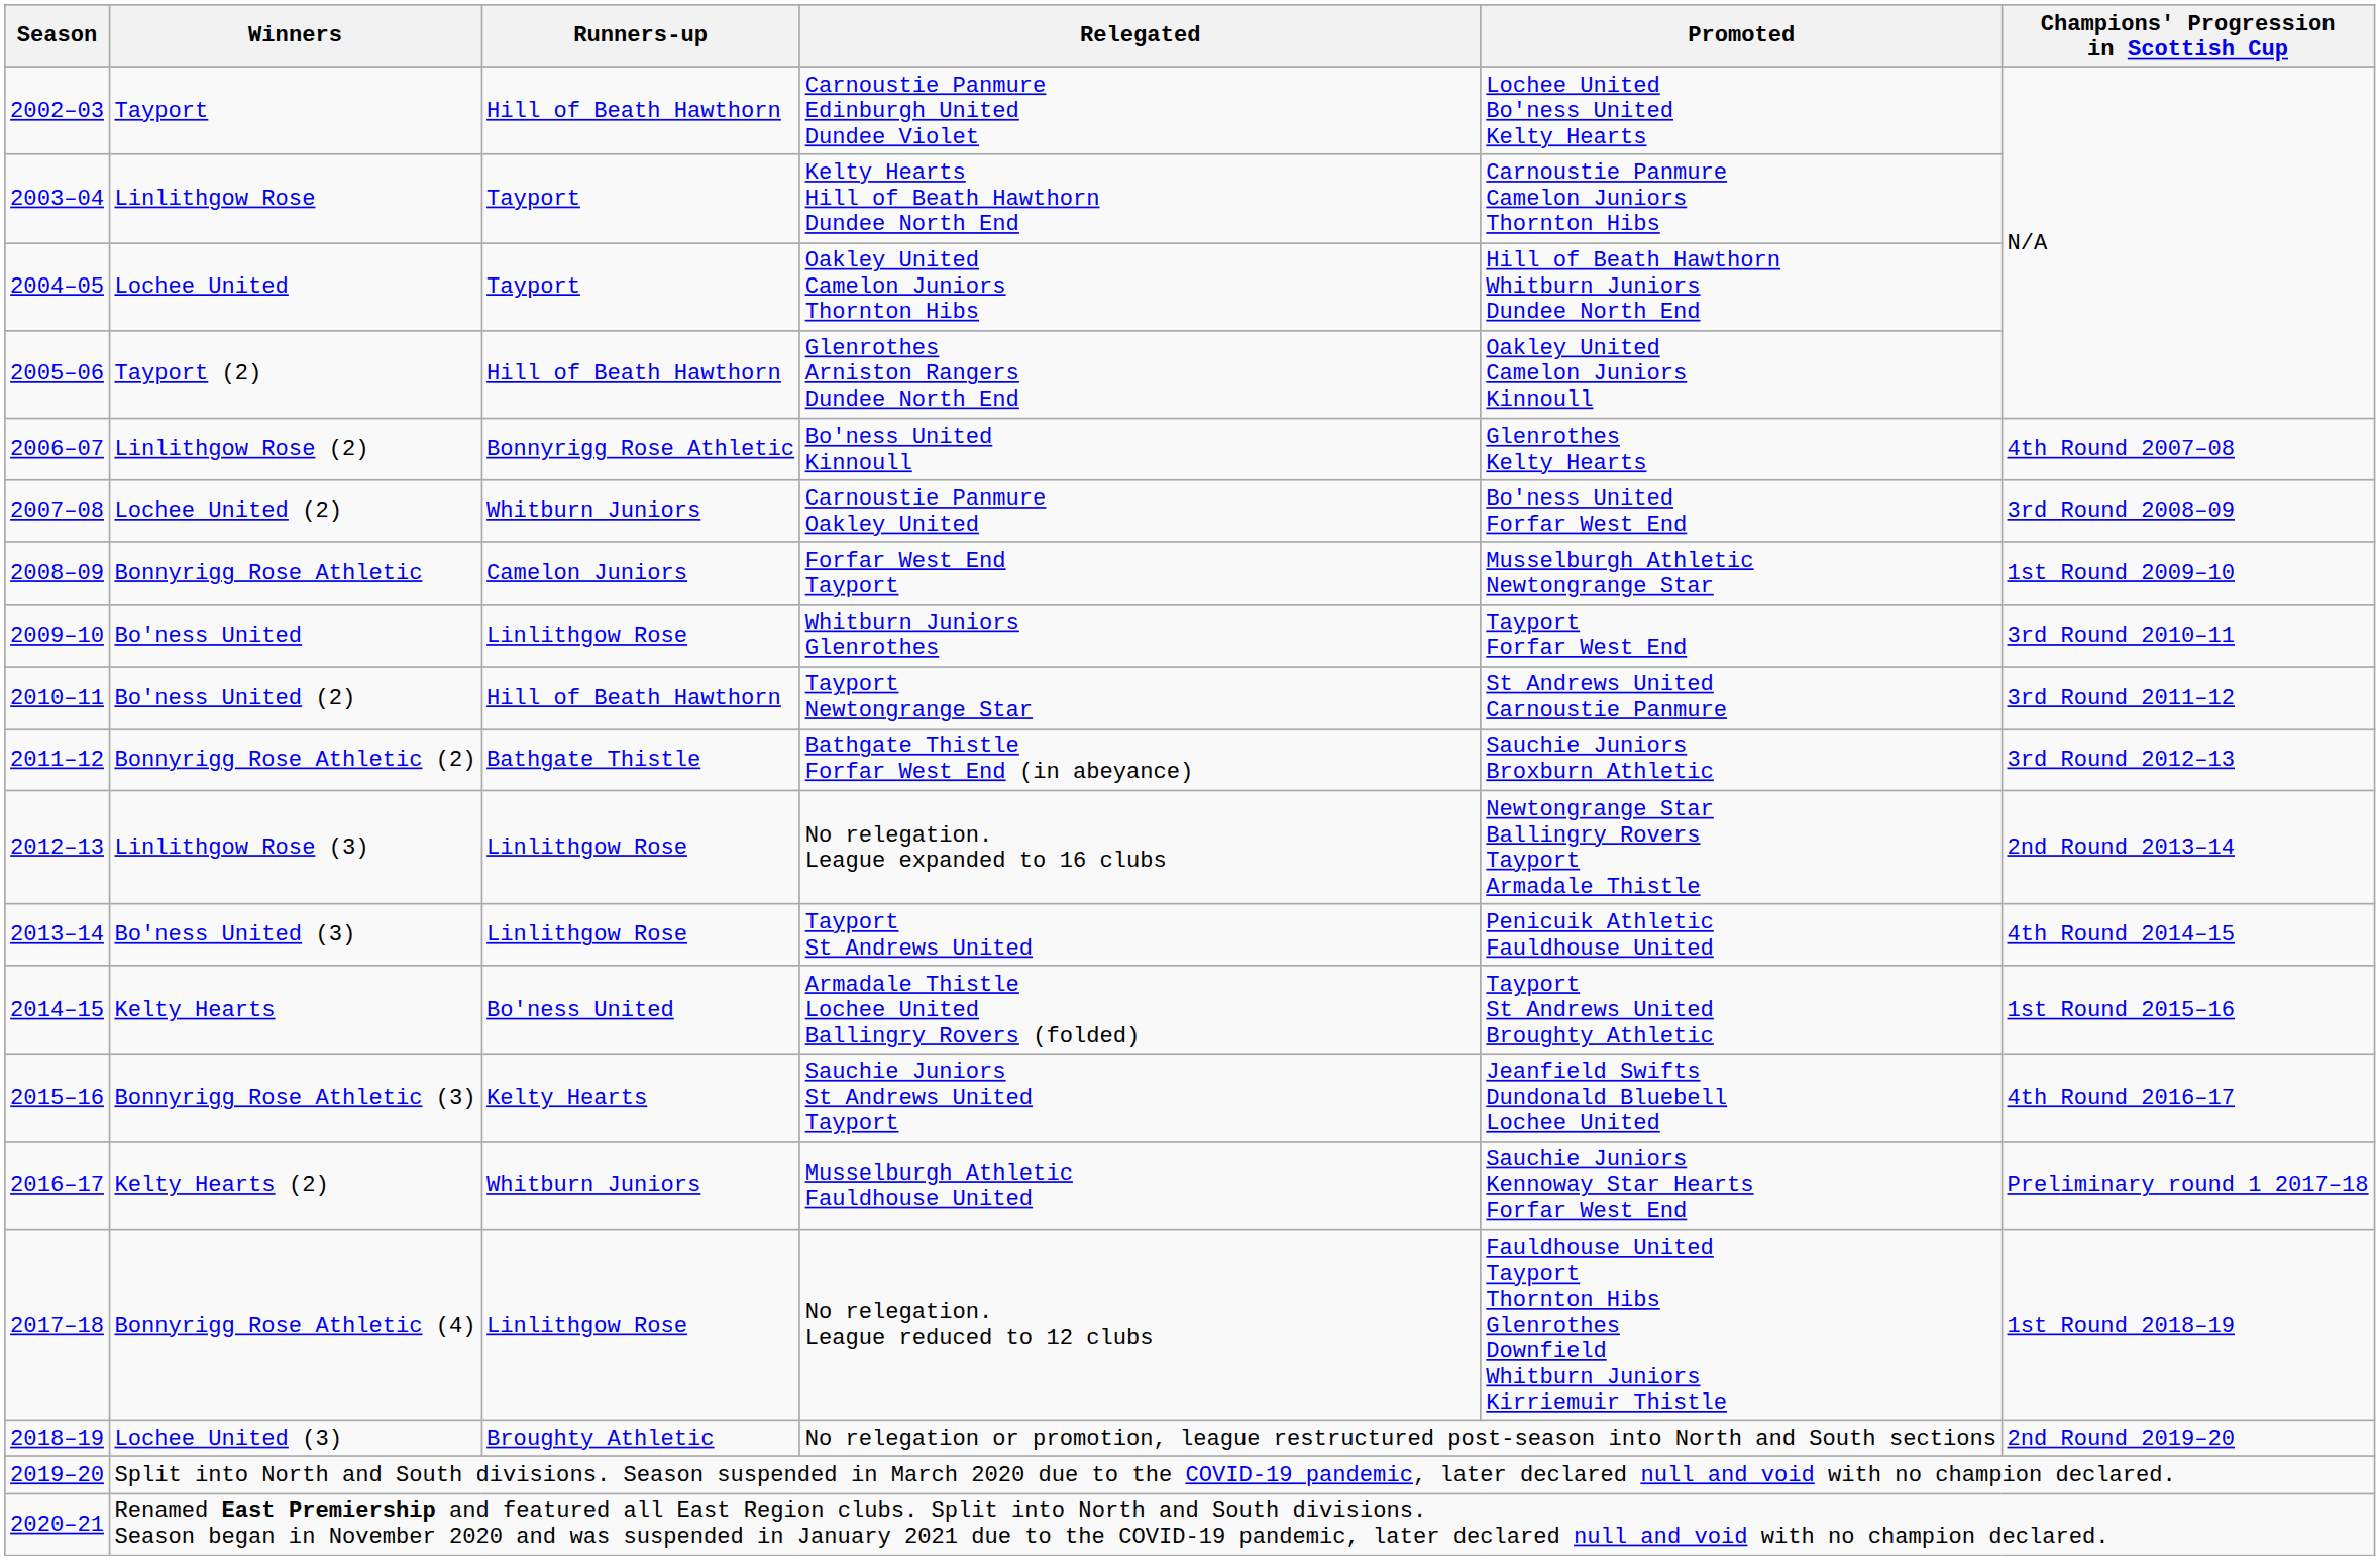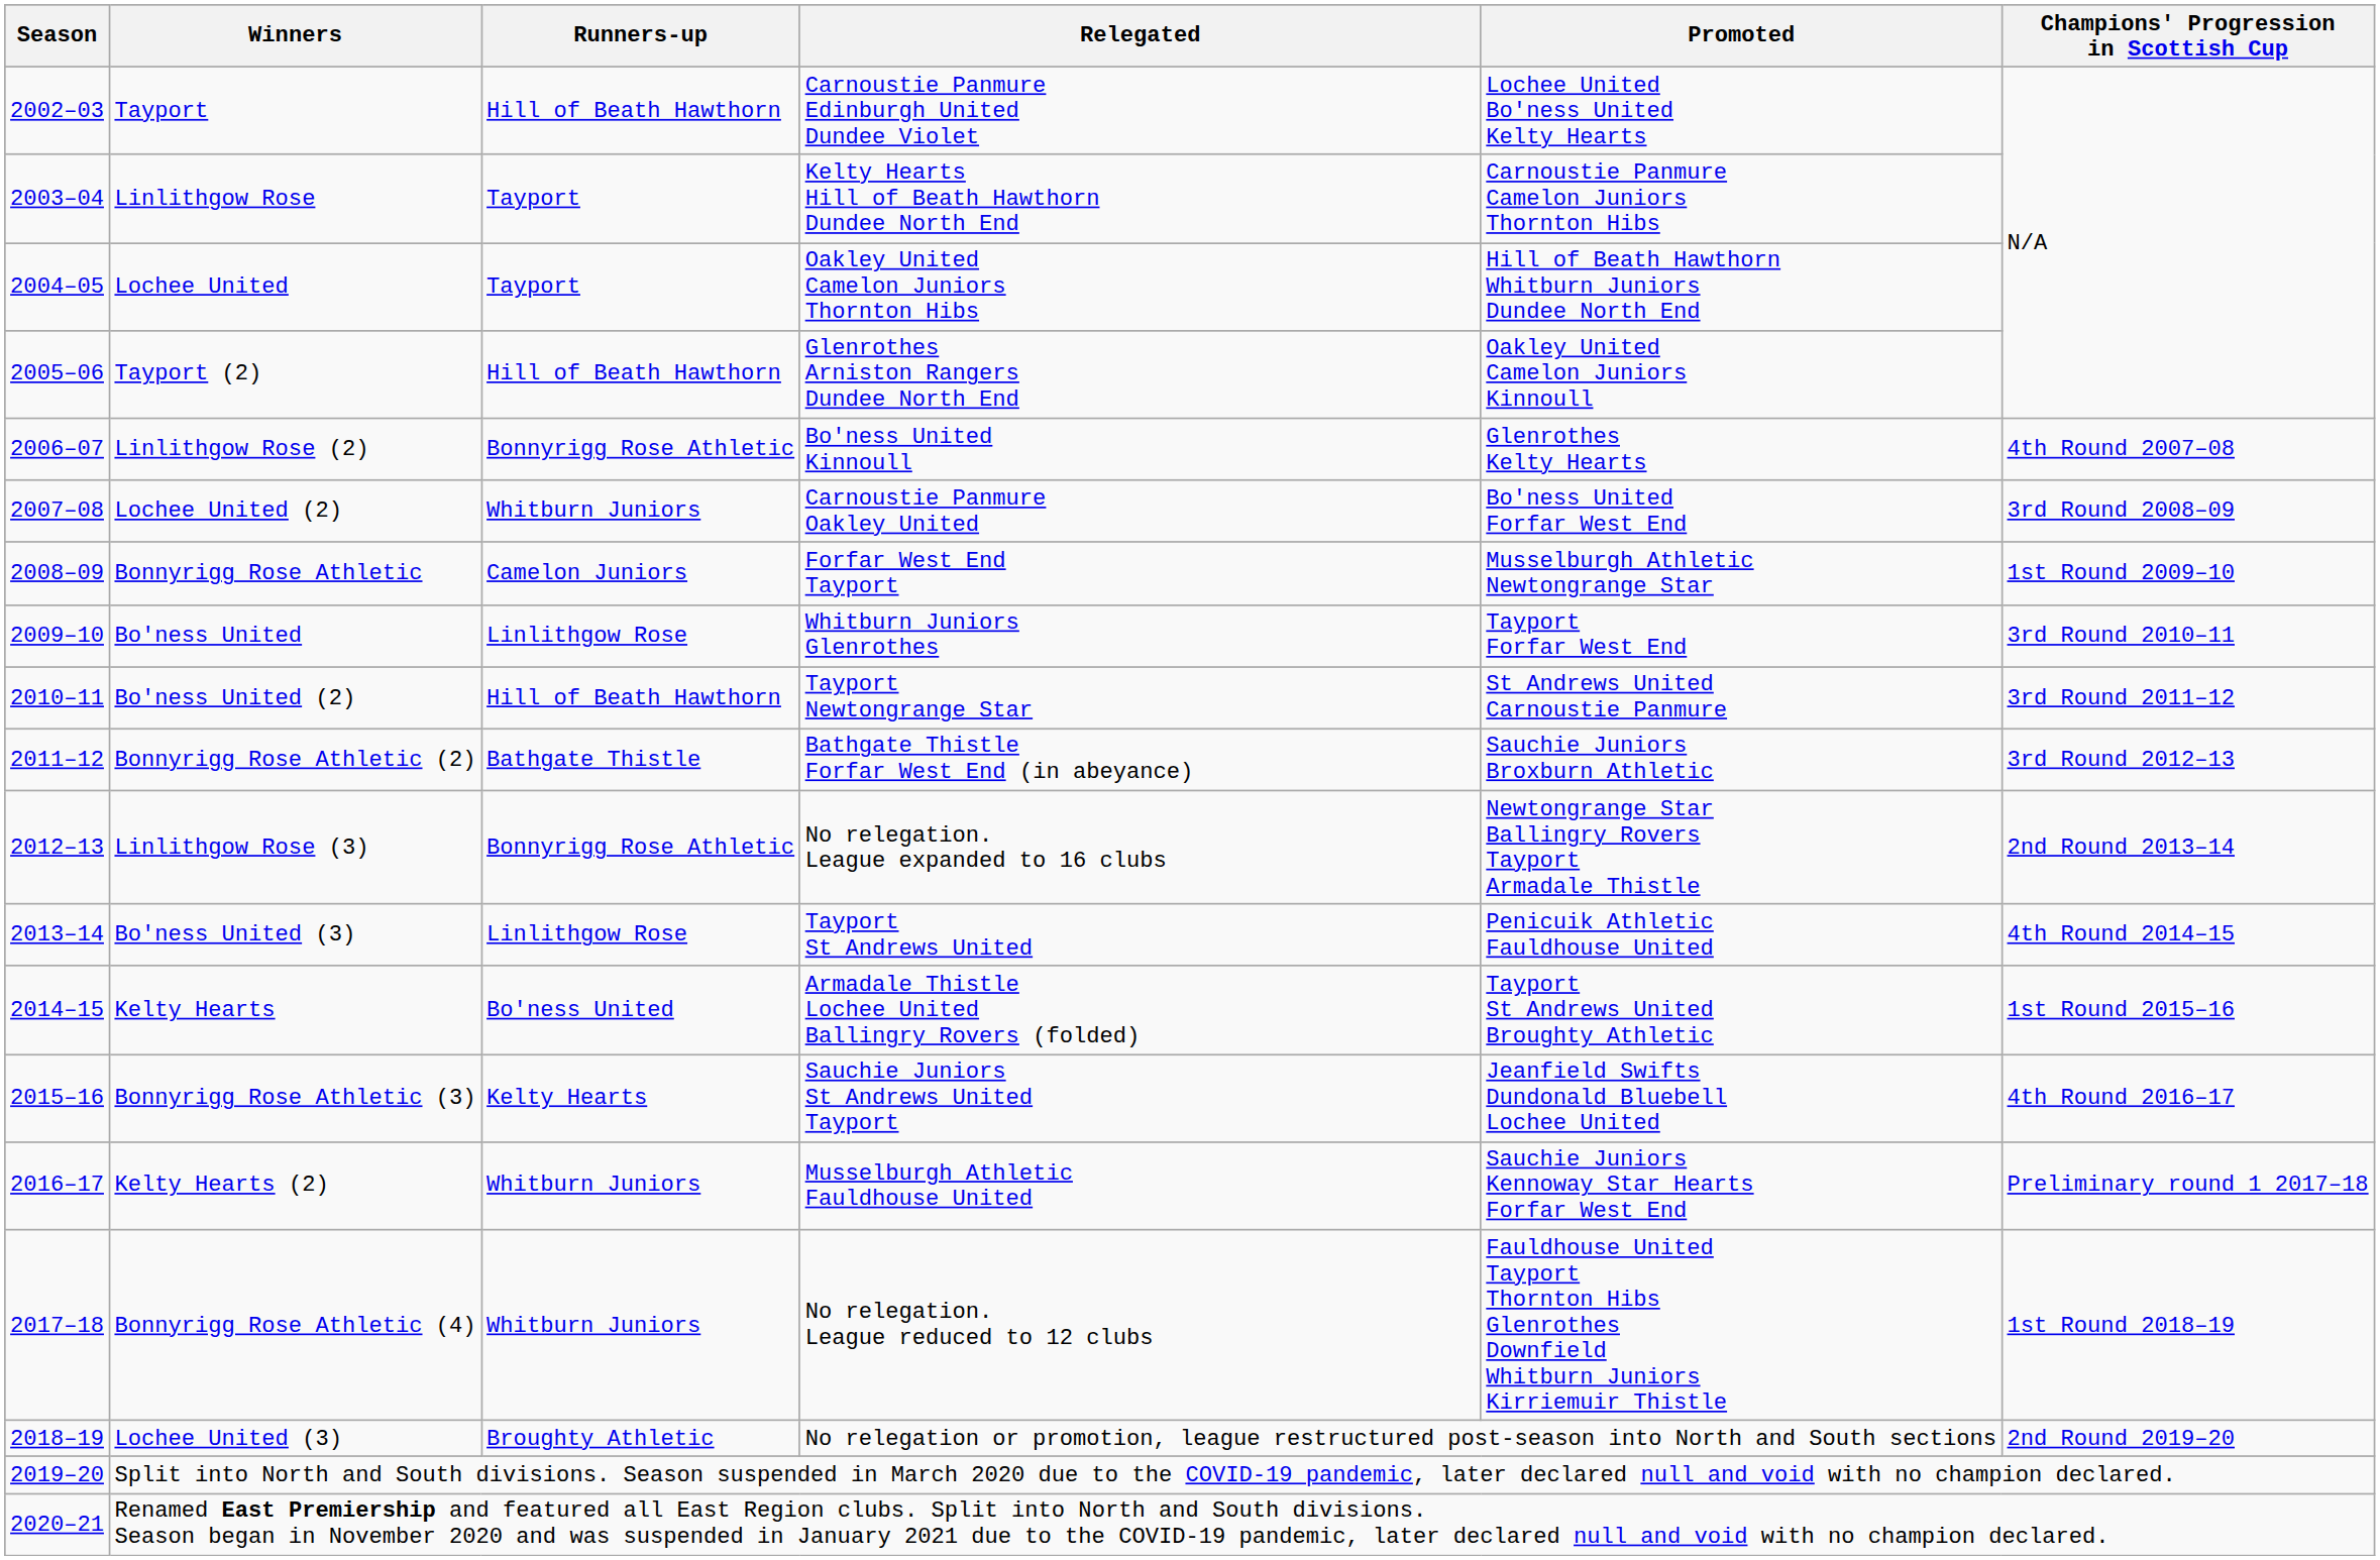Linlithgow Rose (3) | Runners-up: Linlithgow Rose -> Bonnyrigg Rose Athletic
Bonnyrigg Rose Athletic (4) | Runners-up: Linlithgow Rose -> Whitburn Juniors
